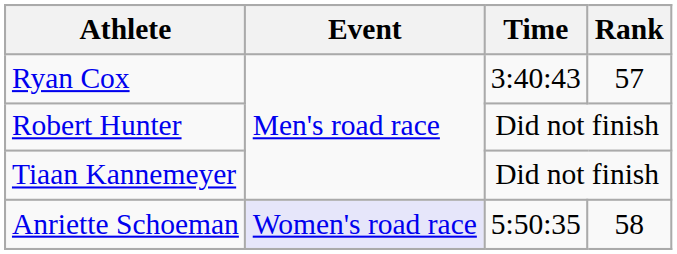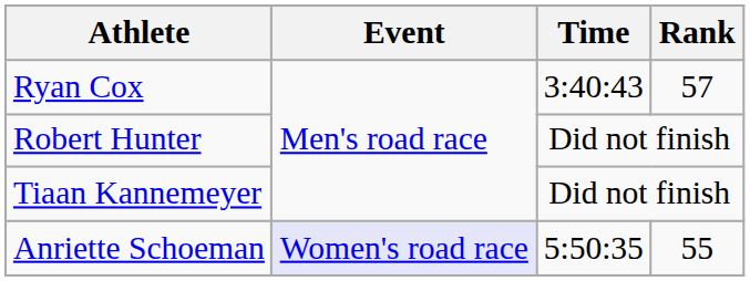Anriette Schoeman | Rank: 58 -> 55
